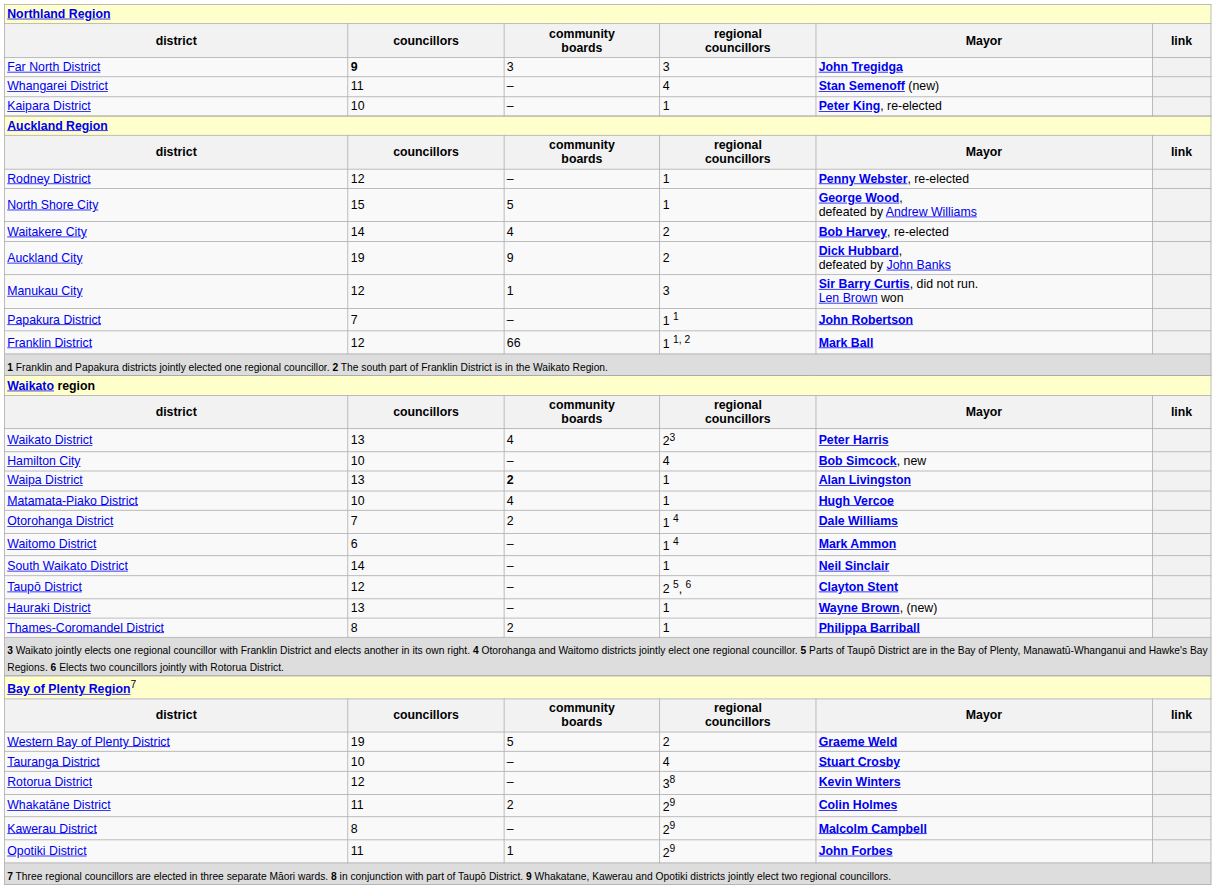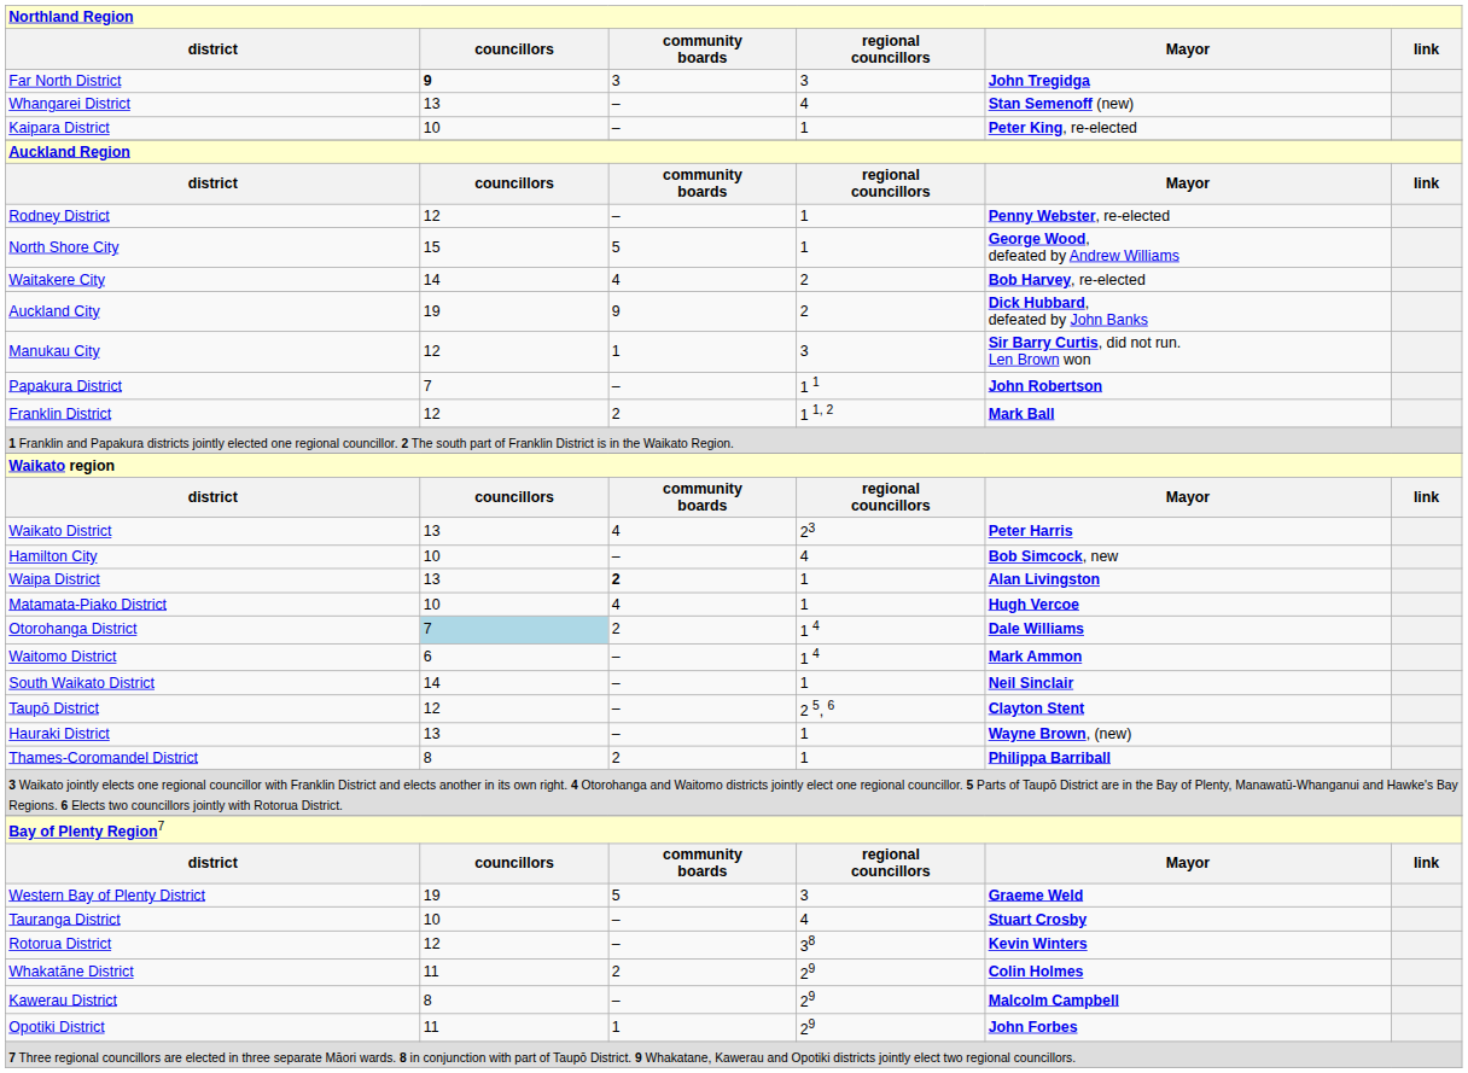Whangarei District | councillors: 11 -> 13
Franklin District | community boards: 66 -> 2
Otorohanga District | councillors: no background -> lightblue background
Western Bay of Plenty District | regional councillors: 2 -> 3
